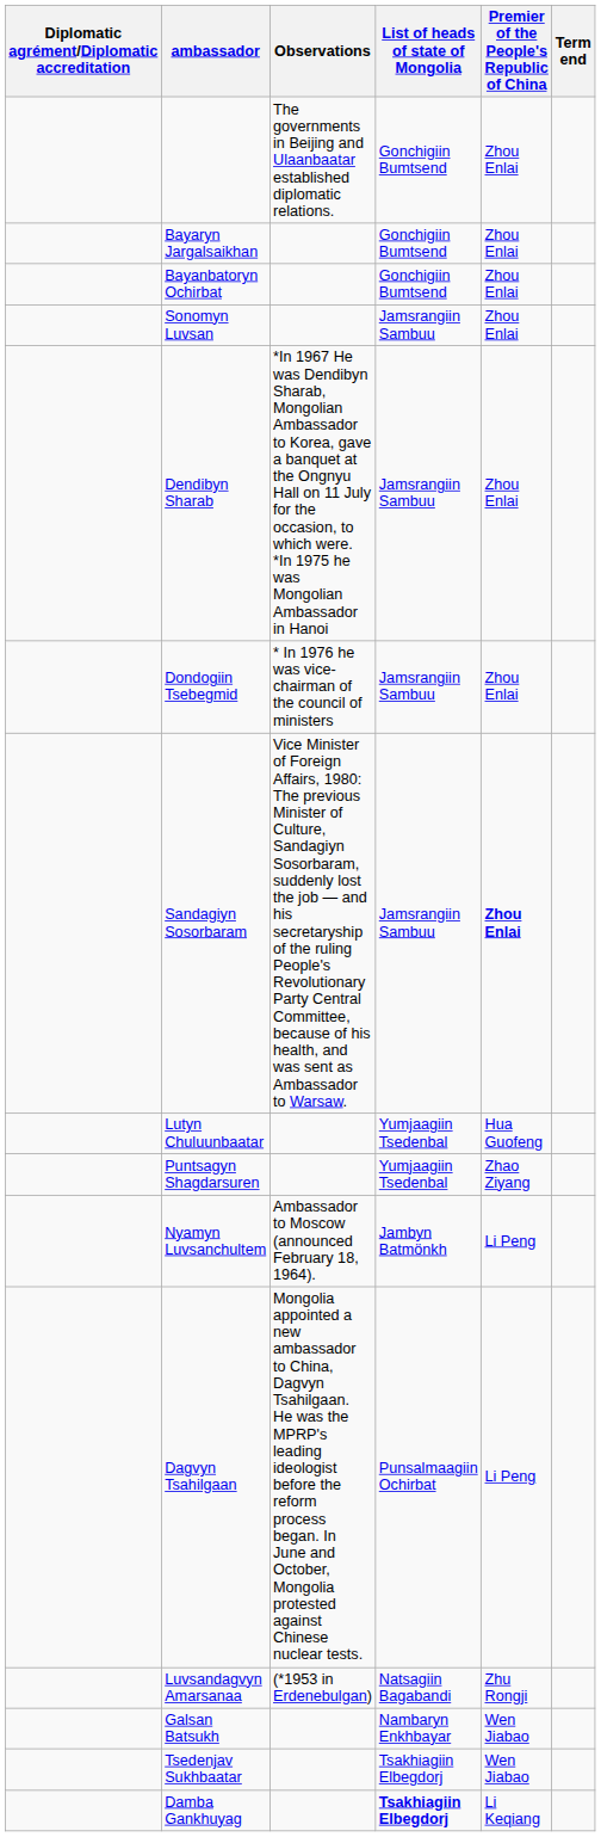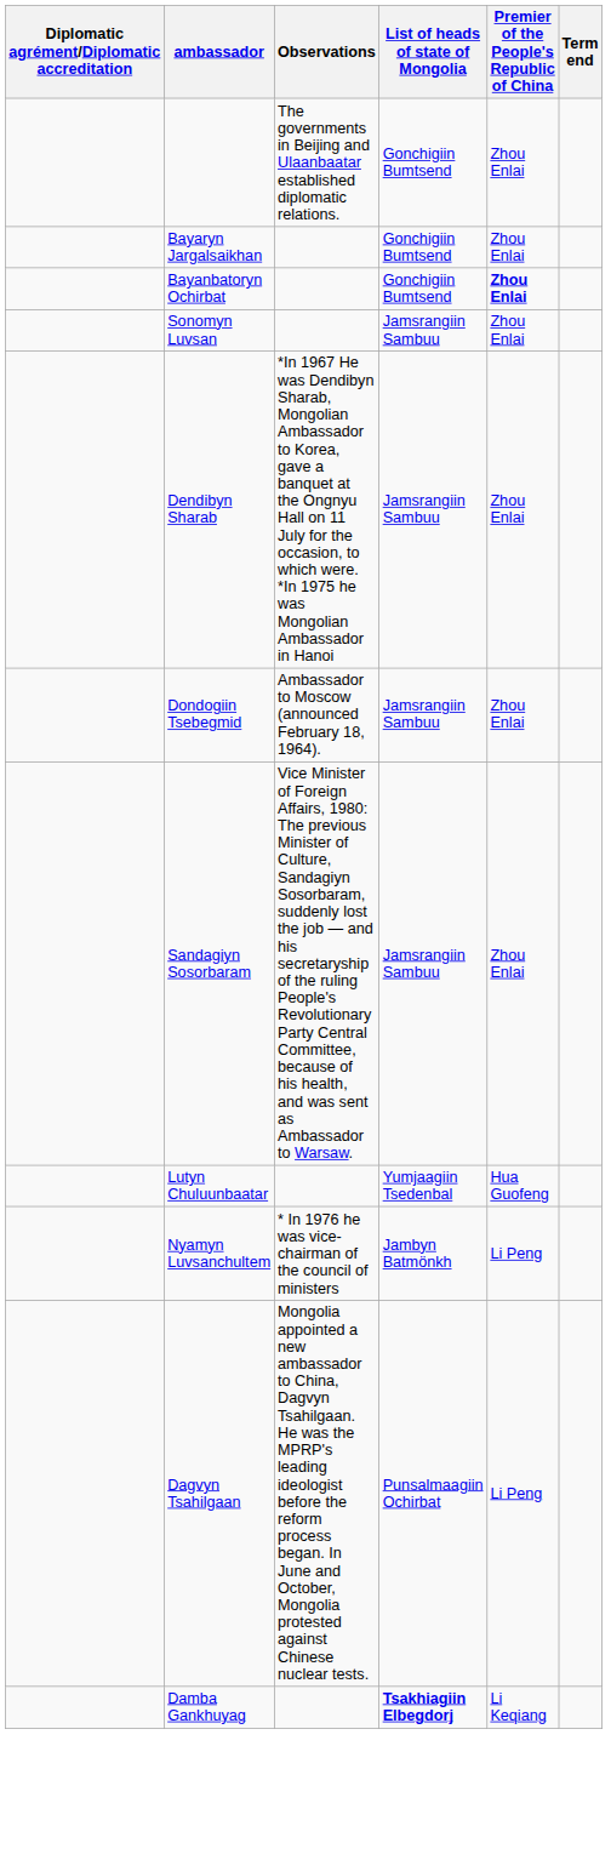Bayanbatoryn Ochirbat | Premier of the People's Republic of China: normal -> bold
Dondogiin Tsebegmid | Observations: * In 1976 he was vice-chairman of the council of ministers -> Ambassador to Moscow (announced February 18, 1964).
Sandagiyn Sosorbaram | Premier of the People's Republic of China: bold -> normal
- row: Puntsagyn Shagdarsuren | Yumjaagiin Tsedenbal | Zhao Ziyang
Nyamyn Luvsanchultem | Observations: Ambassador to Moscow (announced February 18, 1964). -> * In 1976 he was vice-chairman of the council of ministers
- row: Luvsandagvyn Amarsanaa | (*1953 in Erdenebulgan) | Natsagiin Bagabandi | Zhu Rongji
- row: Galsan Batsukh | Nambaryn Enkhbayar | Wen Jiabao
- row: Tsedenjav Sukhbaatar | Tsakhiagiin Elbegdorj | Wen Jiabao
